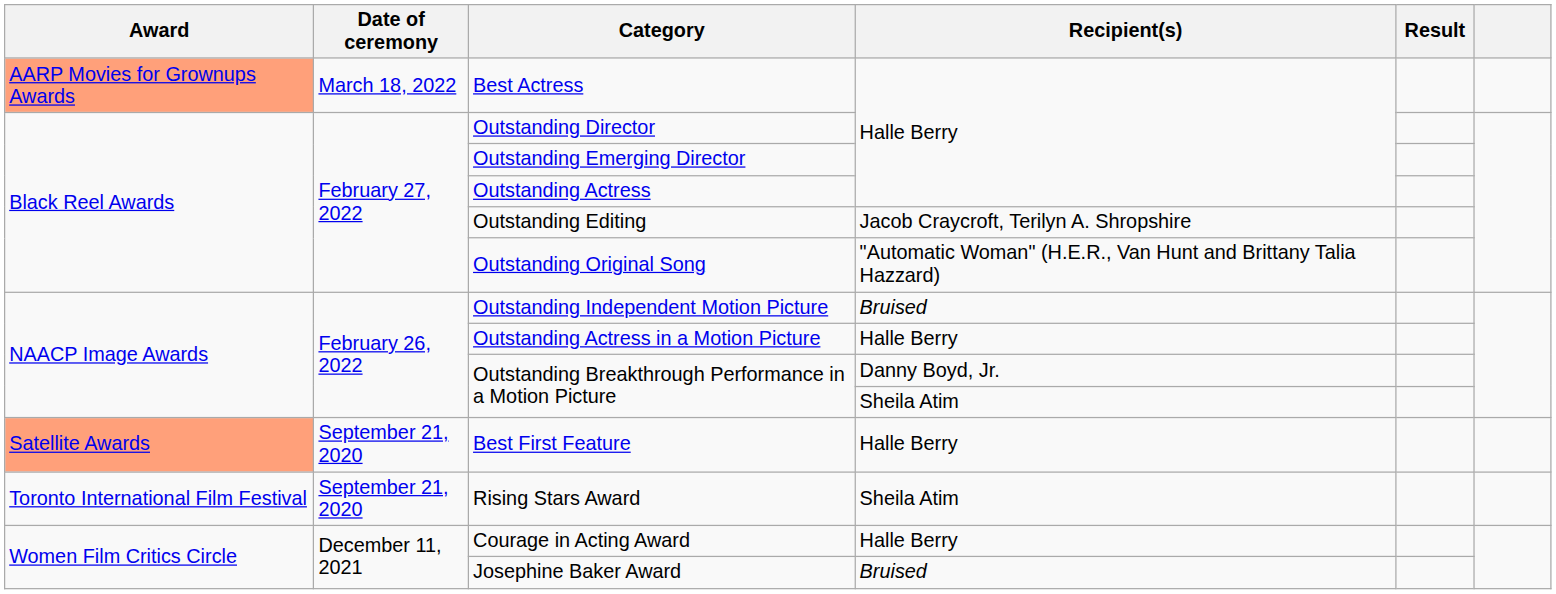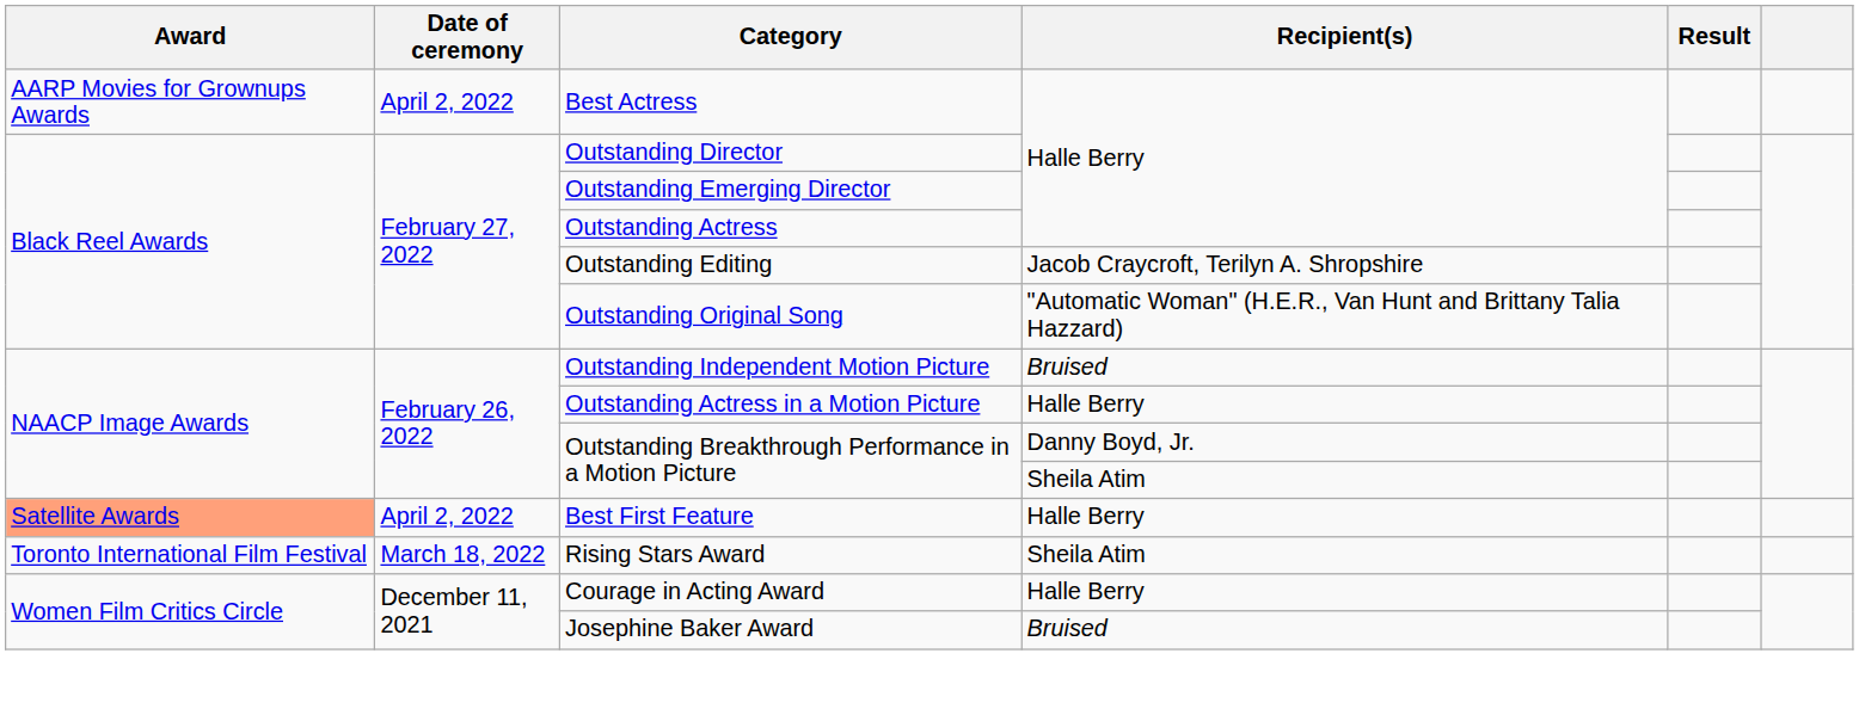Best Actress | Award: lightsalmon background -> no background
Best Actress | Date of ceremony: March 18, 2022 -> April 2, 2022
Best First Feature | Date of ceremony: September 21, 2020 -> April 2, 2022
Rising Stars Award | Date of ceremony: September 21, 2020 -> March 18, 2022
